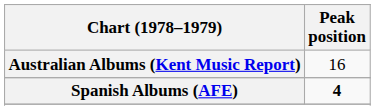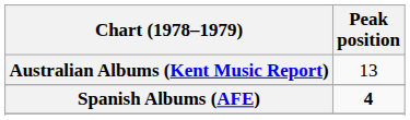Australian Albums (Kent Music Report) | Peak position: 16 -> 13
